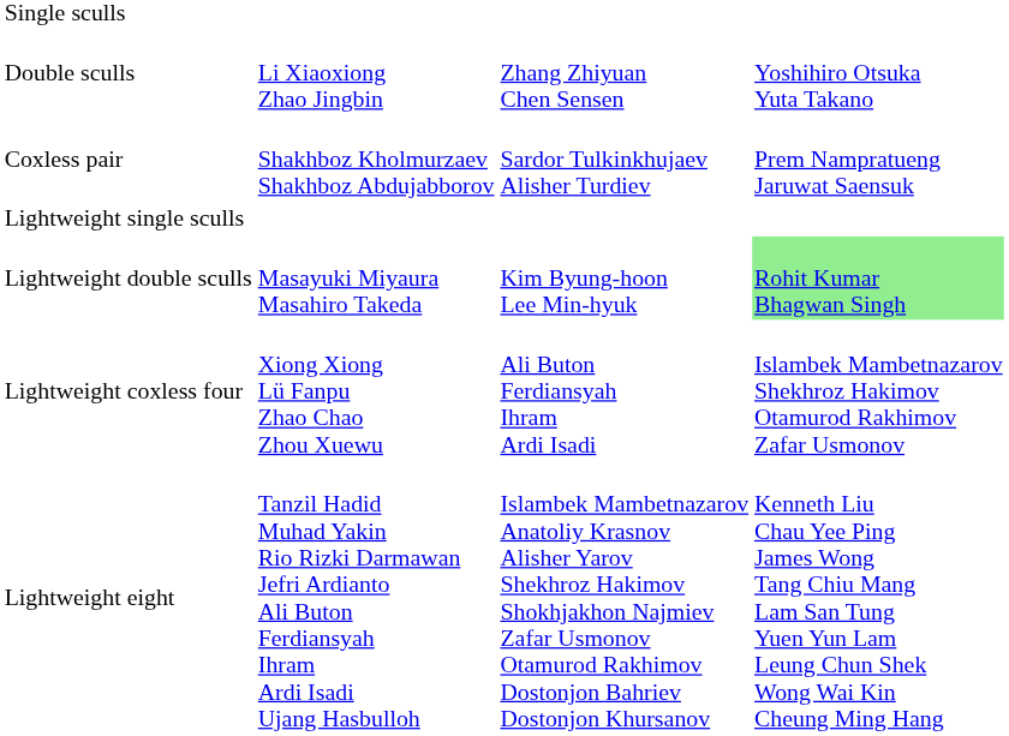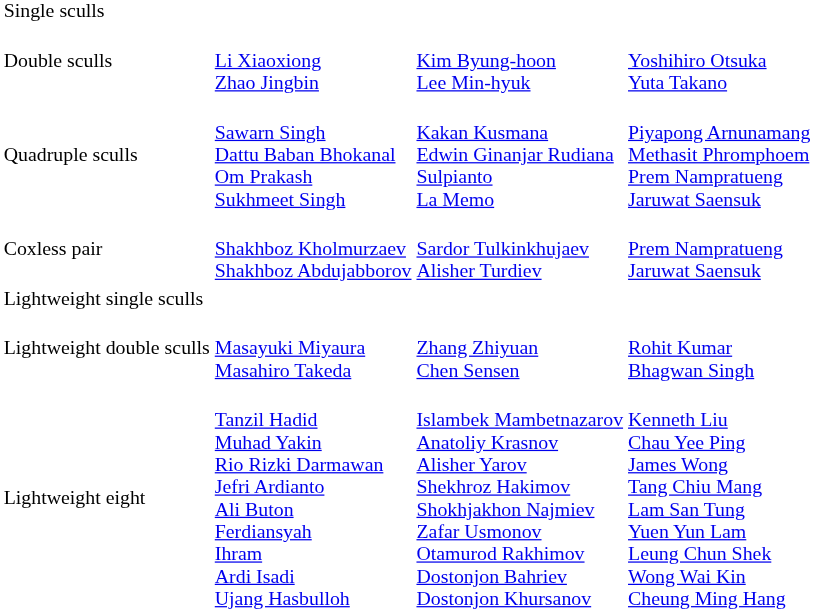Double sculls | column 3: Zhang Zhiyuan Chen Sensen -> Kim Byung-hoon Lee Min-hyuk
+ row: Quadruple sculls | Sawarn Singh Dattu Baban Bhokanal Om Prakash Sukhmeet Singh | Kakan Kusmana Edwin Ginanjar Rudiana Sulpianto La Memo | Piyapong Arnunamang Methasit Phromphoem Prem Nampratueng Jaruwat Saensuk
Lightweight double sculls | column 3: Kim Byung-hoon Lee Min-hyuk -> Zhang Zhiyuan Chen Sensen
Lightweight double sculls | column 4: lightgreen background -> no background
- row: Lightweight coxless four | Xiong Xiong Lü Fanpu Zhao Chao Zhou Xuewu | Ali Buton Ferdiansyah Ihram Ardi Isadi | Islambek Mambetnazarov Shekhroz Hakimov Otamurod Rakhimov Zafar Usmonov
